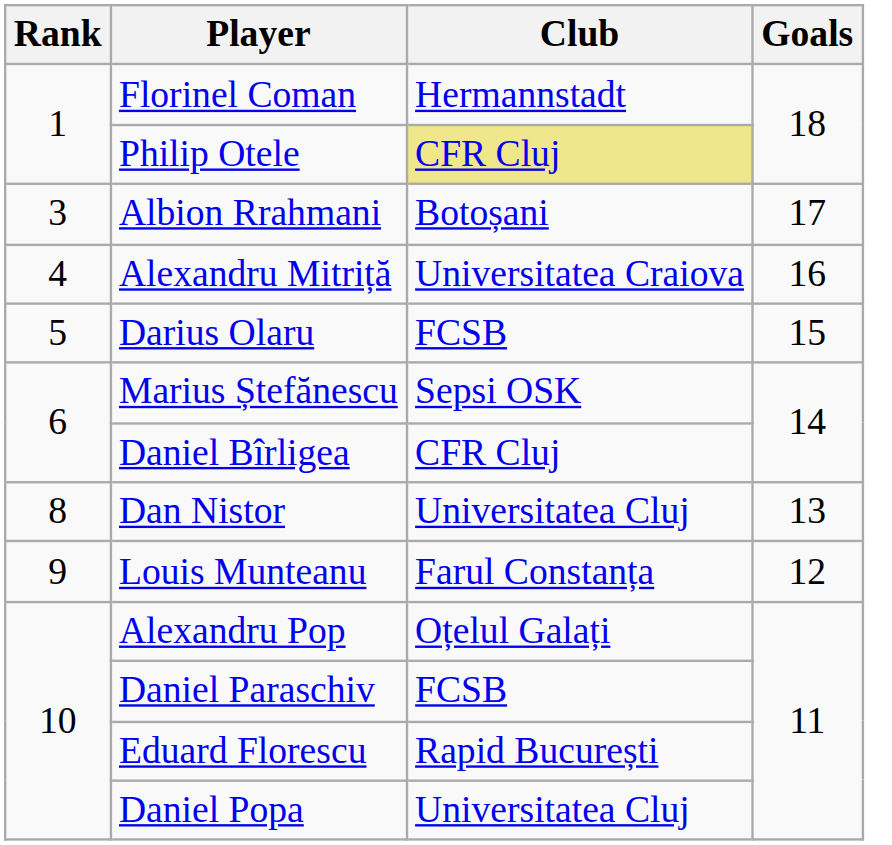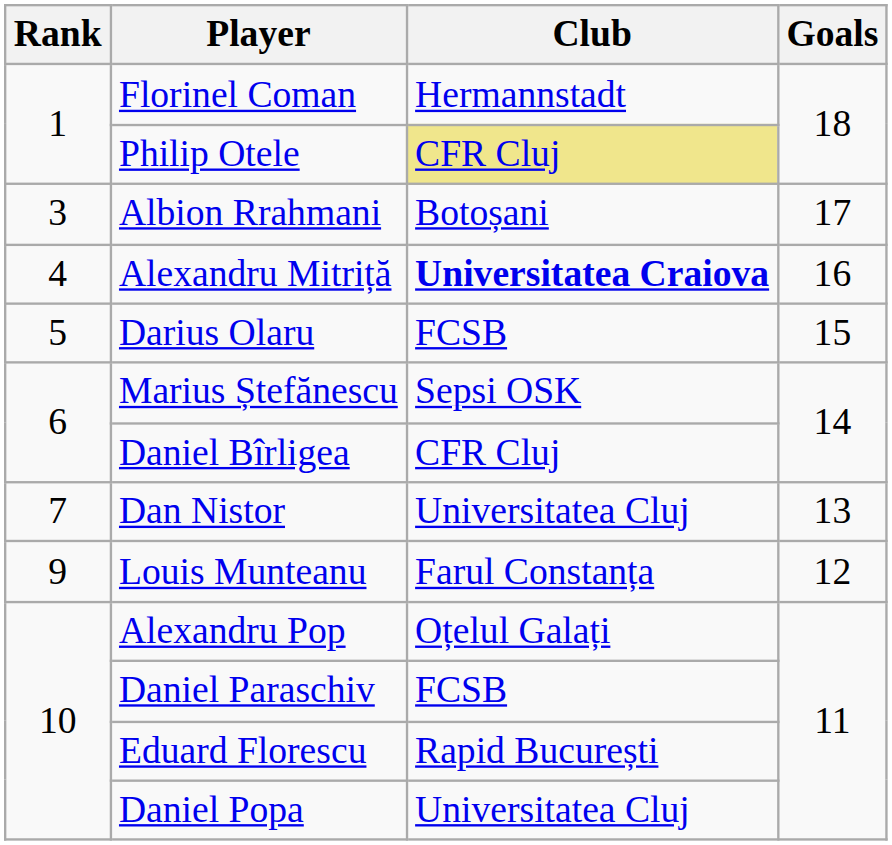Alexandru Mitriță | Club: normal -> bold
Dan Nistor | Rank: 8 -> 7
